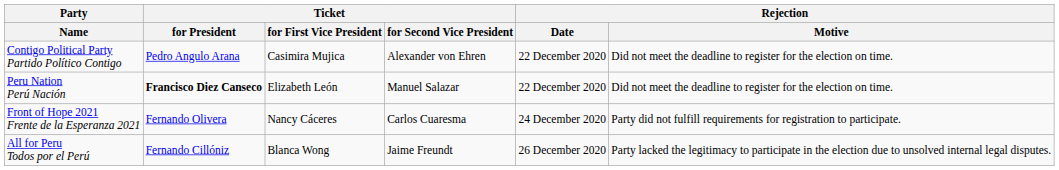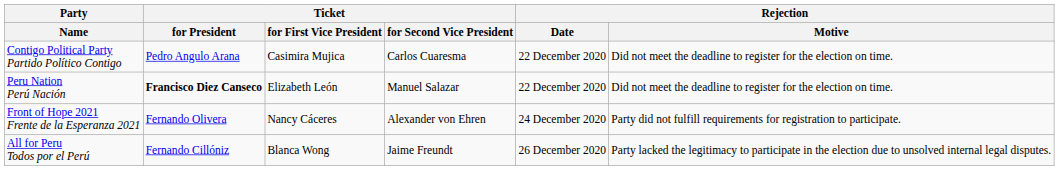Contigo Political Party Partido Político Contigo | Ticket / for Second Vice President: Alexander von Ehren -> Carlos Cuaresma
Front of Hope 2021 Frente de la Esperanza 2021 | Ticket / for Second Vice President: Carlos Cuaresma -> Alexander von Ehren
